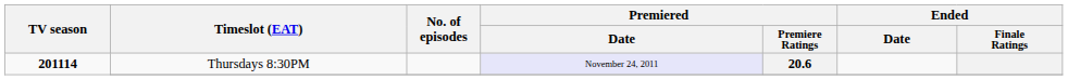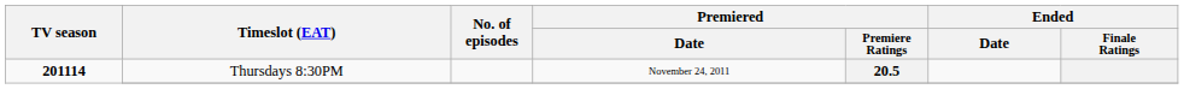201114 / Thursdays 8:30PM | Premiered / Date: lavender background -> no background
201114 / Thursdays 8:30PM | Premiered / Premiere Ratings: 20.6 -> 20.5
